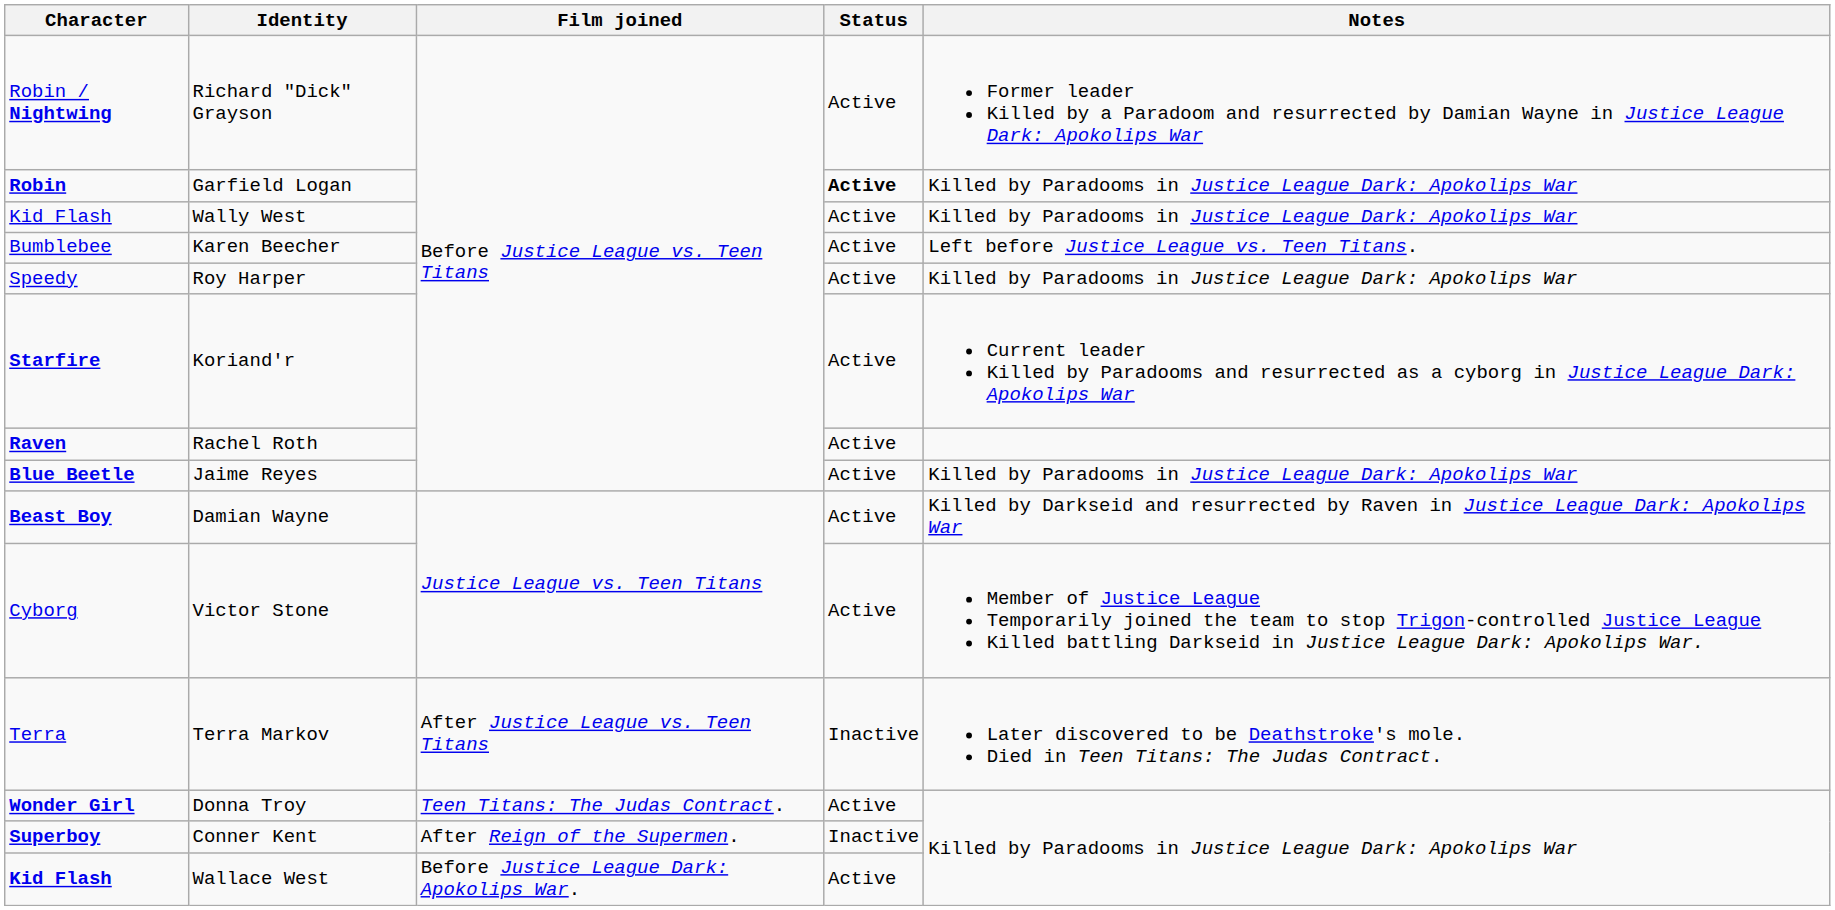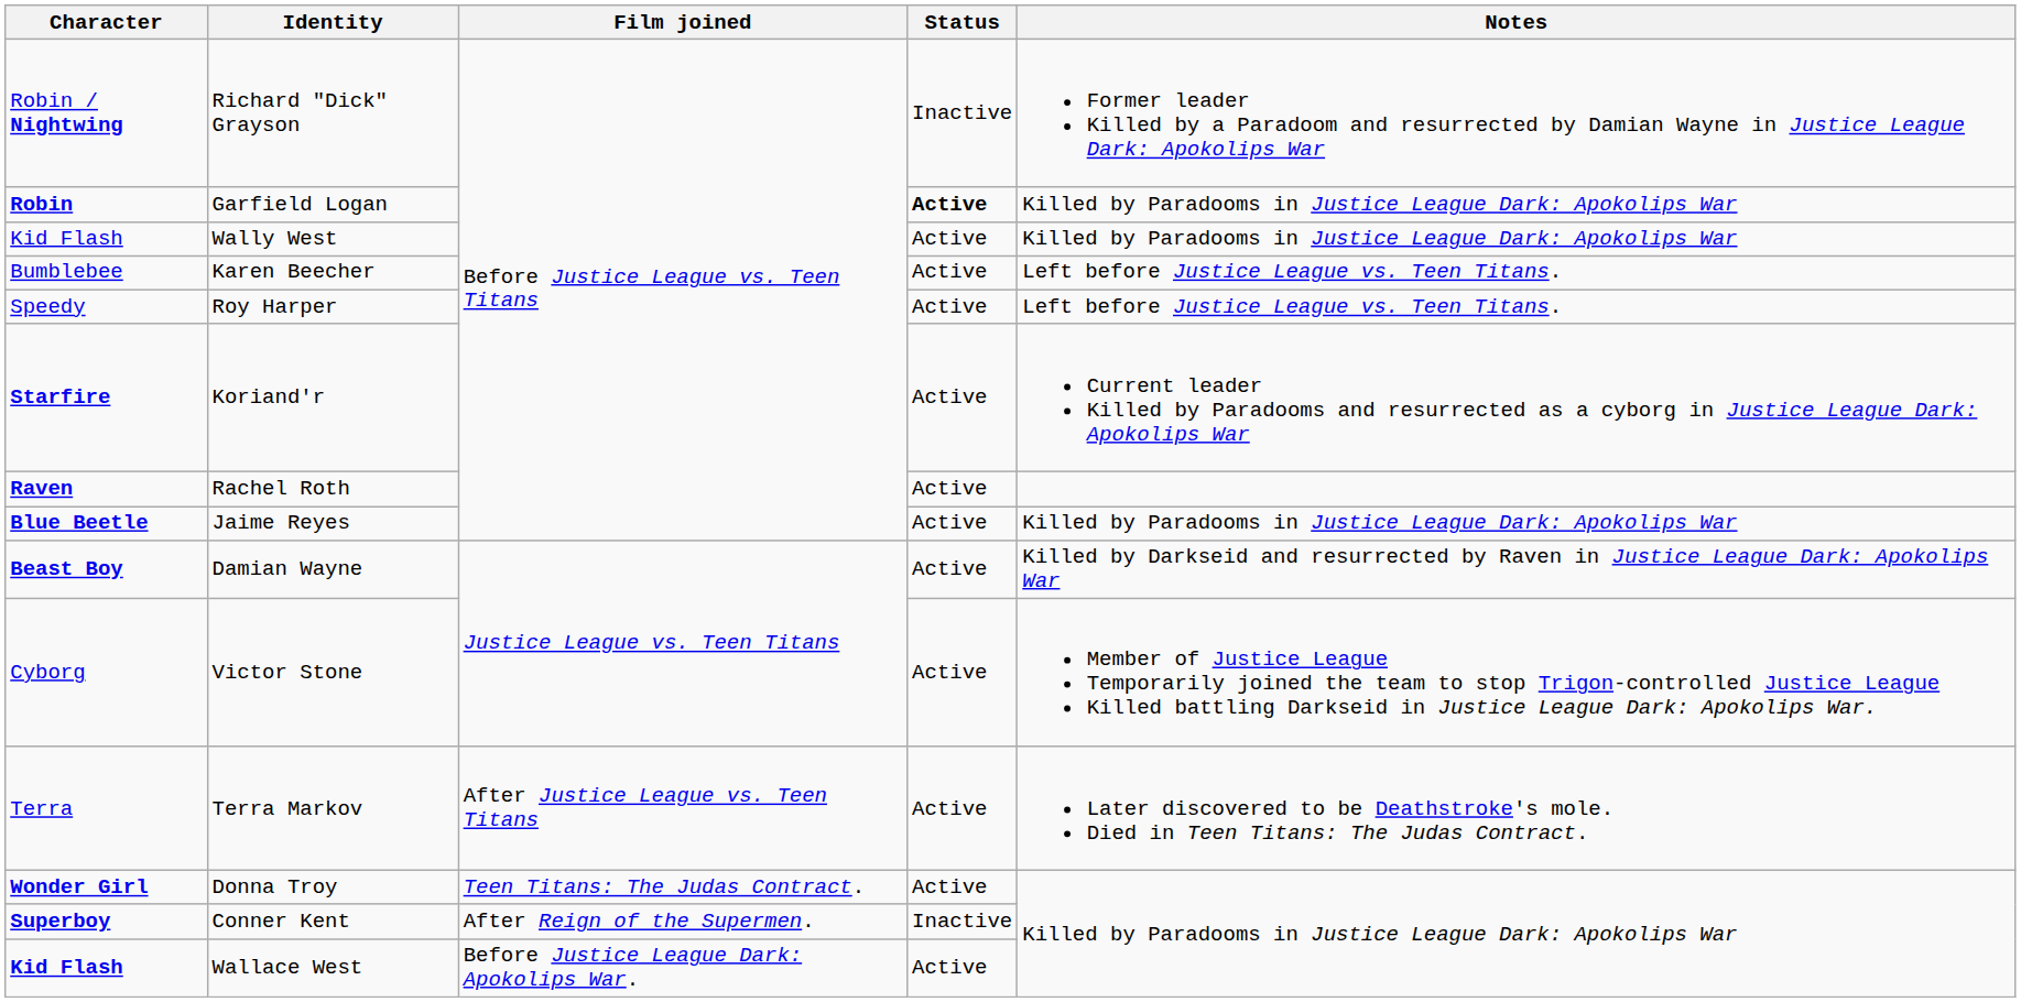Richard "Dick" Grayson | Status: Active -> Inactive
Roy Harper | Notes: Killed by Paradooms in Justice League Dark: Apokolips War -> Left before Justice League vs. Teen Titans.
Terra Markov | Status: Inactive -> Active
